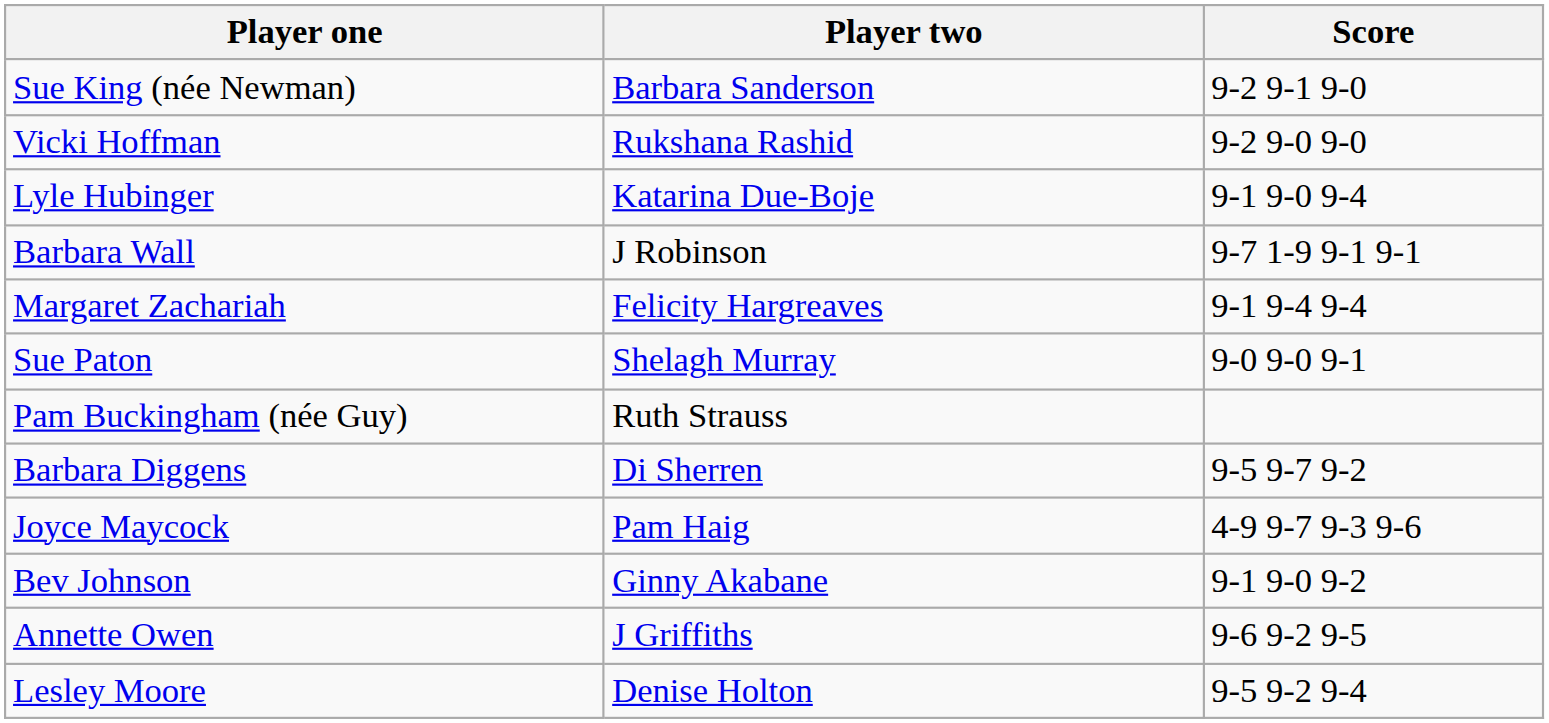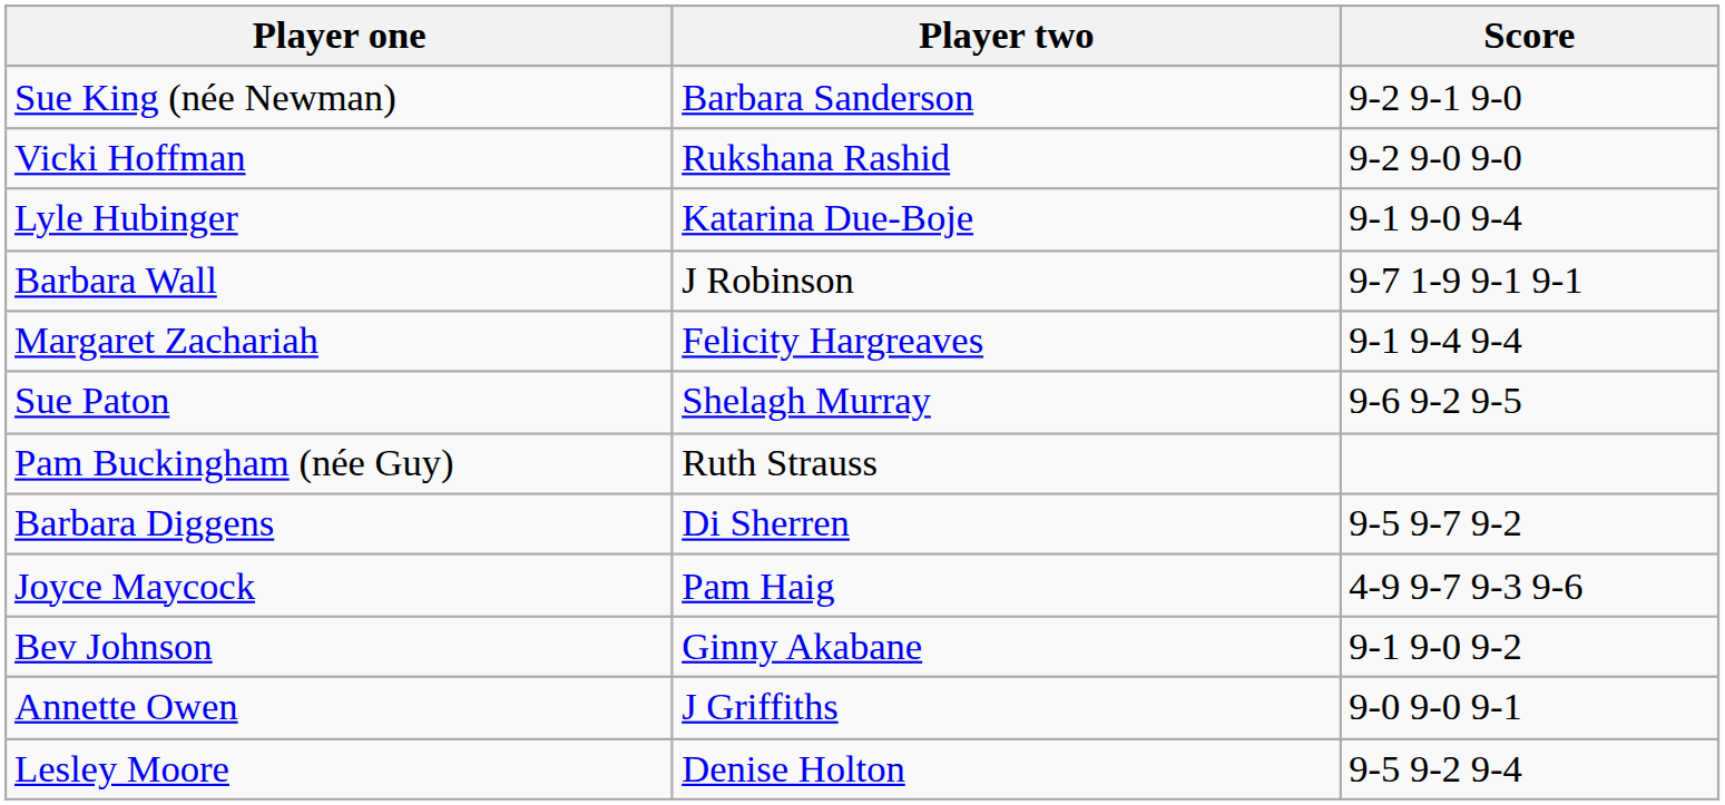Sue Paton | Score: 9-0 9-0 9-1 -> 9-6 9-2 9-5
Annette Owen | Score: 9-6 9-2 9-5 -> 9-0 9-0 9-1
